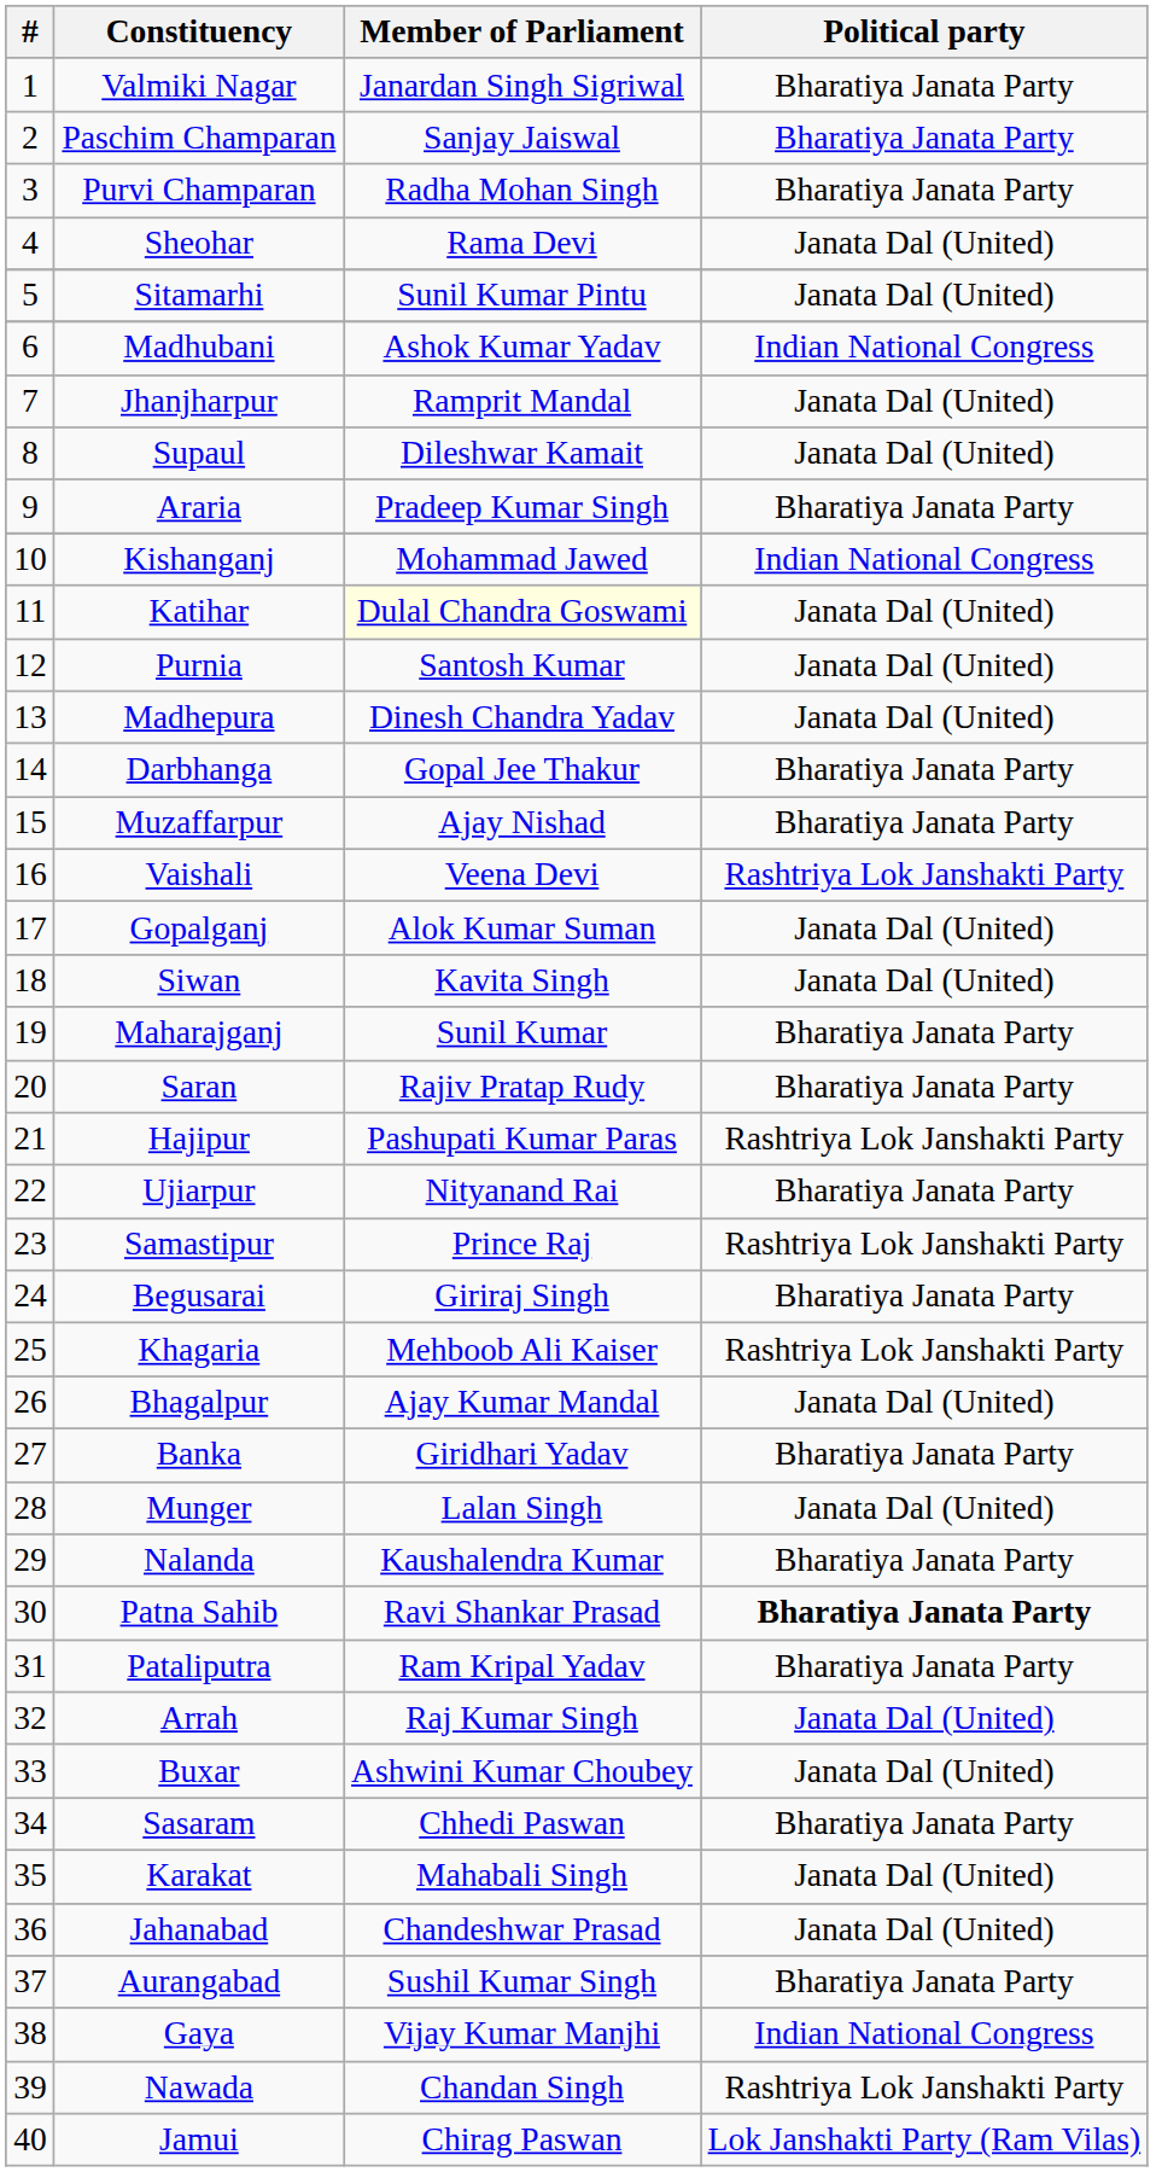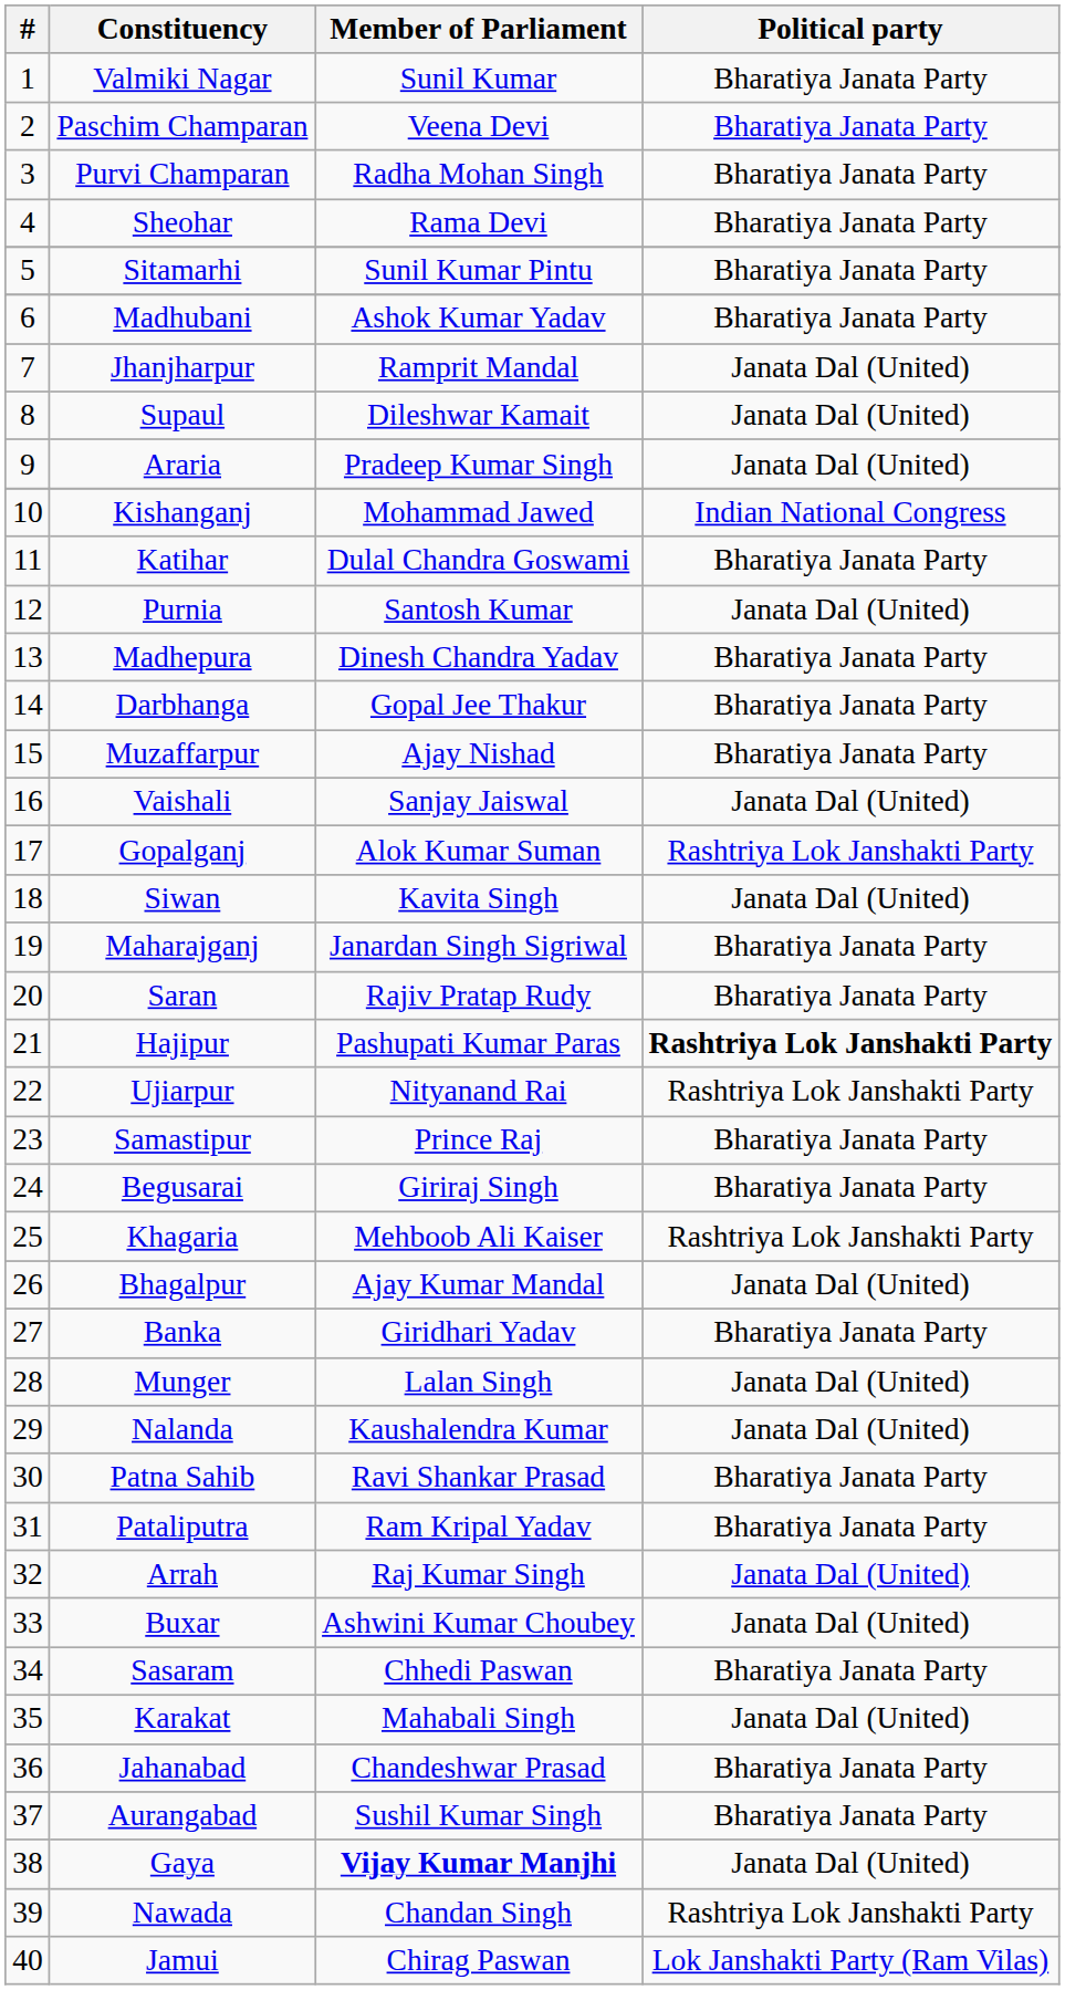Valmiki Nagar | Member of Parliament: Janardan Singh Sigriwal -> Sunil Kumar
Paschim Champaran | Member of Parliament: Sanjay Jaiswal -> Veena Devi
Sheohar | Political party: Janata Dal (United) -> Bharatiya Janata Party
Sitamarhi | Political party: Janata Dal (United) -> Bharatiya Janata Party
Madhubani | Political party: Indian National Congress -> Bharatiya Janata Party
Araria | Political party: Bharatiya Janata Party -> Janata Dal (United)
Katihar | Member of Parliament: lightyellow background -> no background
Katihar | Political party: Janata Dal (United) -> Bharatiya Janata Party
Madhepura | Political party: Janata Dal (United) -> Bharatiya Janata Party
Vaishali | Member of Parliament: Veena Devi -> Sanjay Jaiswal
Vaishali | Political party: Rashtriya Lok Janshakti Party -> Janata Dal (United)
Gopalganj | Political party: Janata Dal (United) -> Rashtriya Lok Janshakti Party
Maharajganj | Member of Parliament: Sunil Kumar -> Janardan Singh Sigriwal
Hajipur | Political party: normal -> bold
Ujiarpur | Political party: Bharatiya Janata Party -> Rashtriya Lok Janshakti Party
Samastipur | Political party: Rashtriya Lok Janshakti Party -> Bharatiya Janata Party
Nalanda | Political party: Bharatiya Janata Party -> Janata Dal (United)
Patna Sahib | Political party: bold -> normal
Jahanabad | Political party: Janata Dal (United) -> Bharatiya Janata Party
Gaya | Member of Parliament: normal -> bold
Gaya | Political party: Indian National Congress -> Janata Dal (United)
